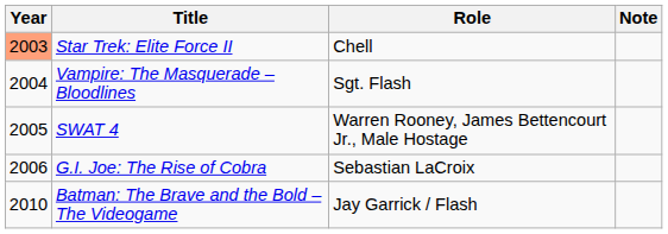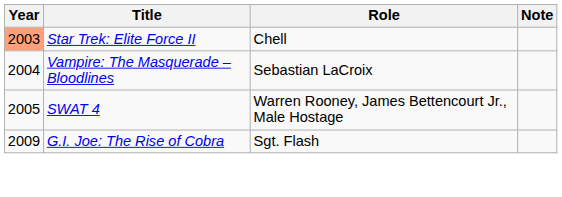Vampire: The Masquerade – Bloodlines | Role: Sgt. Flash -> Sebastian LaCroix
G.I. Joe: The Rise of Cobra | Year: 2006 -> 2009
G.I. Joe: The Rise of Cobra | Role: Sebastian LaCroix -> Sgt. Flash
- row: 2010 | Batman: The Brave and the Bold – The Videogame | Jay Garrick / Flash
